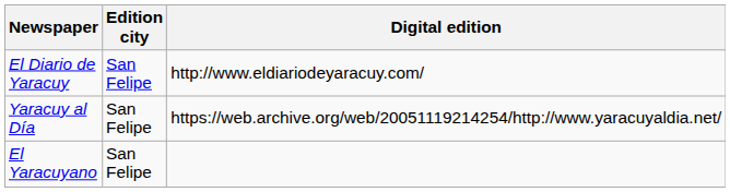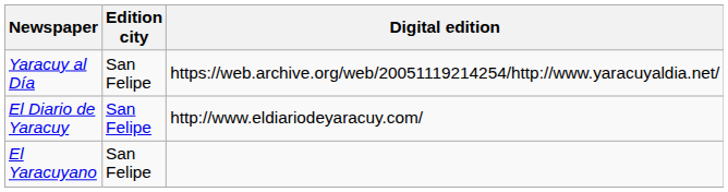rows swapped: El Diario de Yaracuy <-> Yaracuy al Día
